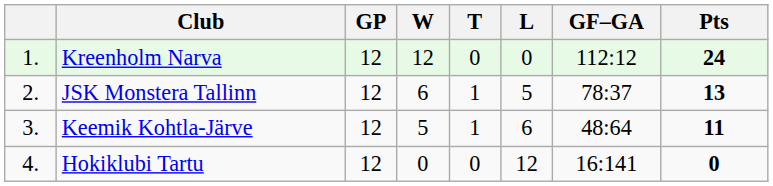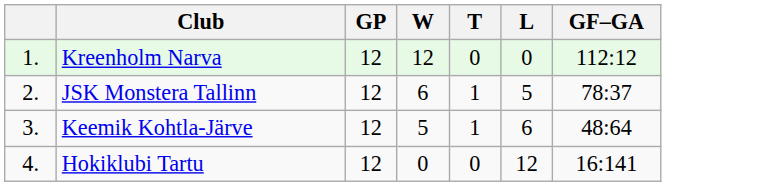- column: Pts | 24 | 13 | 11 | 0
